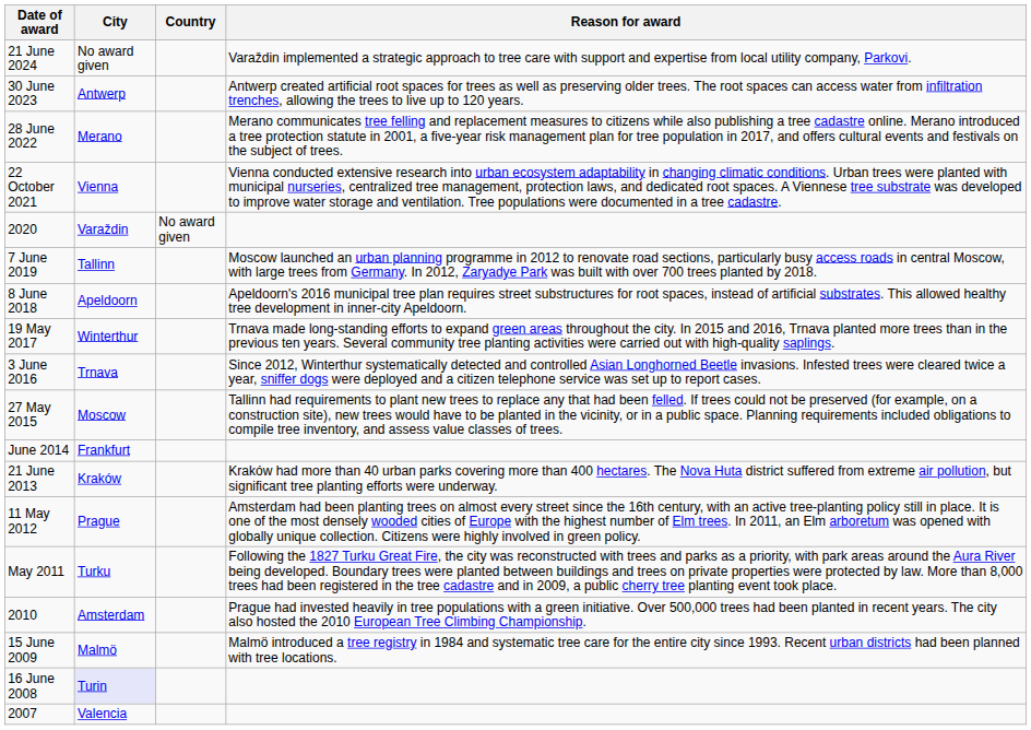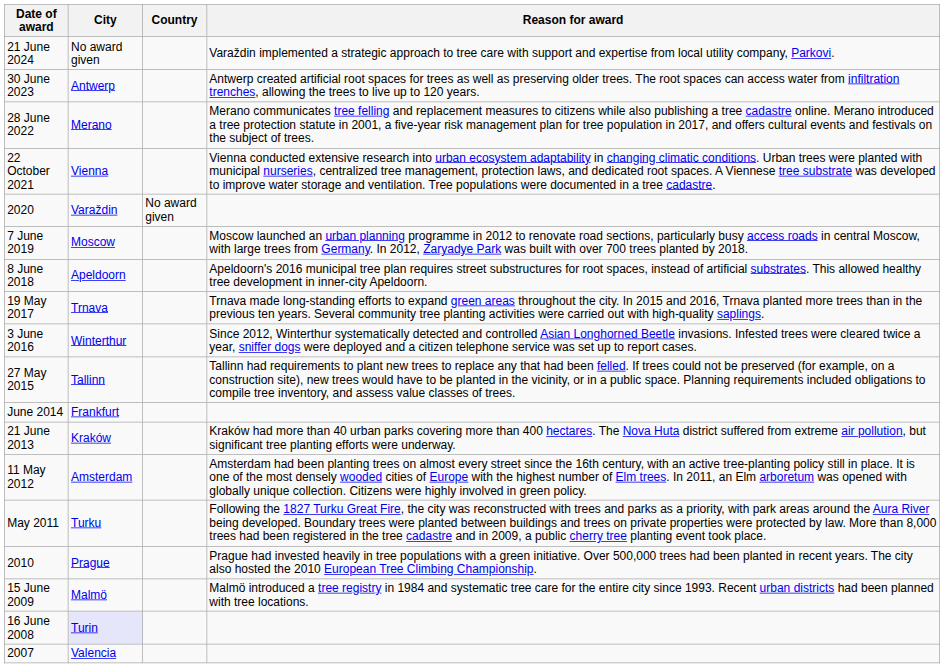7 June 2019 | City: Tallinn -> Moscow
19 May 2017 | City: Winterthur -> Trnava
3 June 2016 | City: Trnava -> Winterthur
27 May 2015 | City: Moscow -> Tallinn
11 May 2012 | City: Prague -> Amsterdam
2010 | City: Amsterdam -> Prague
